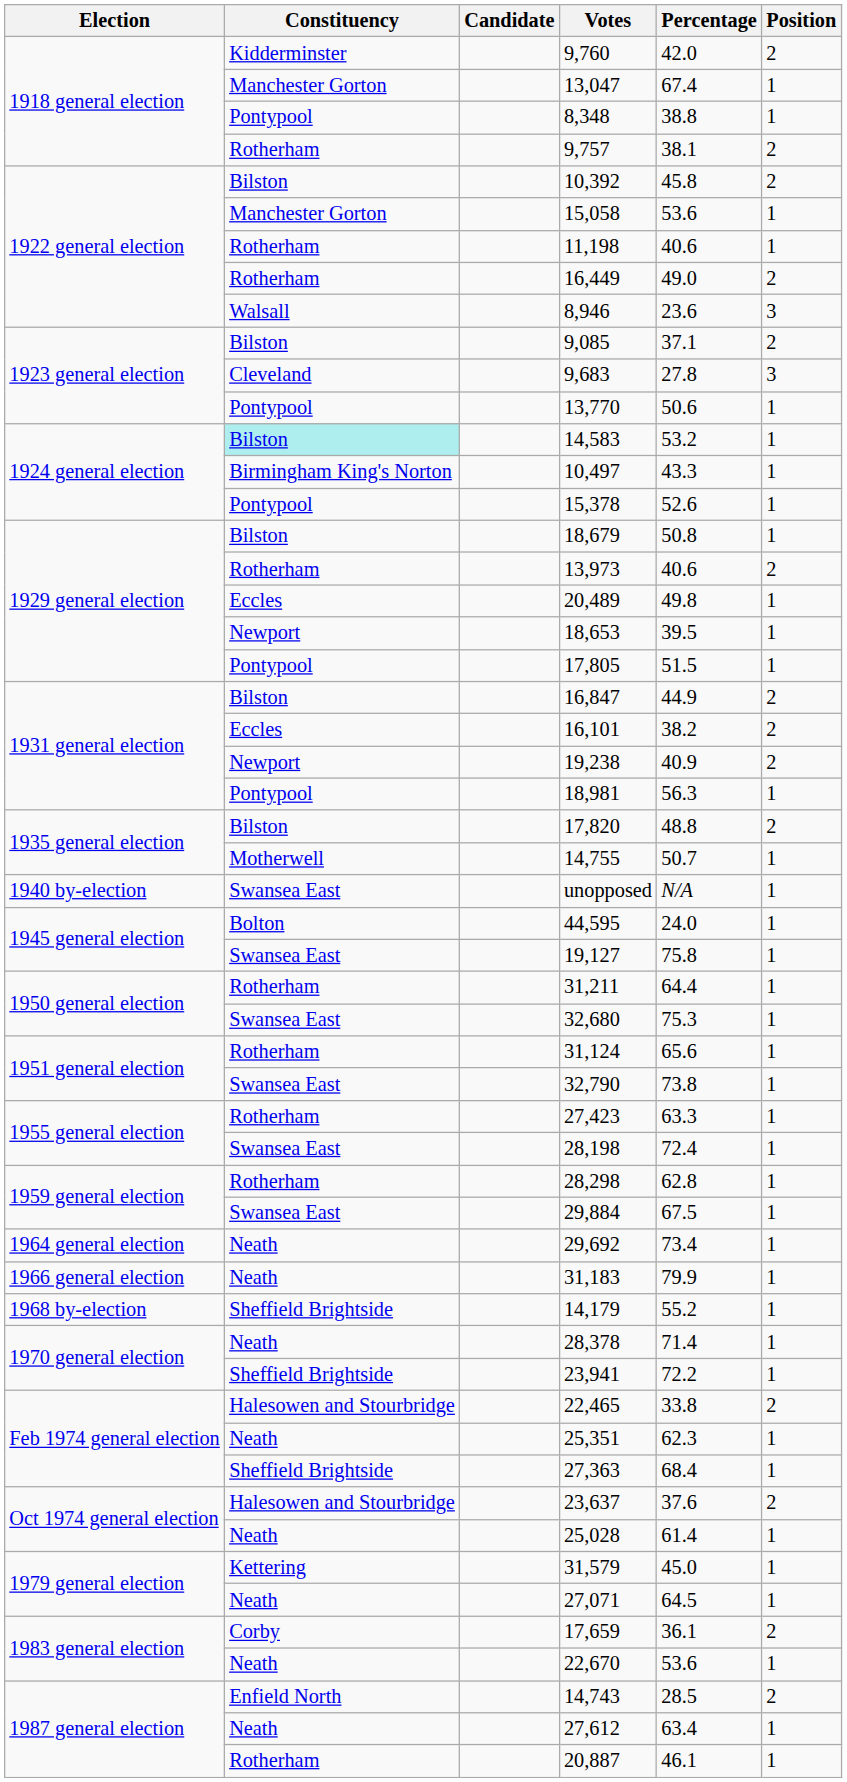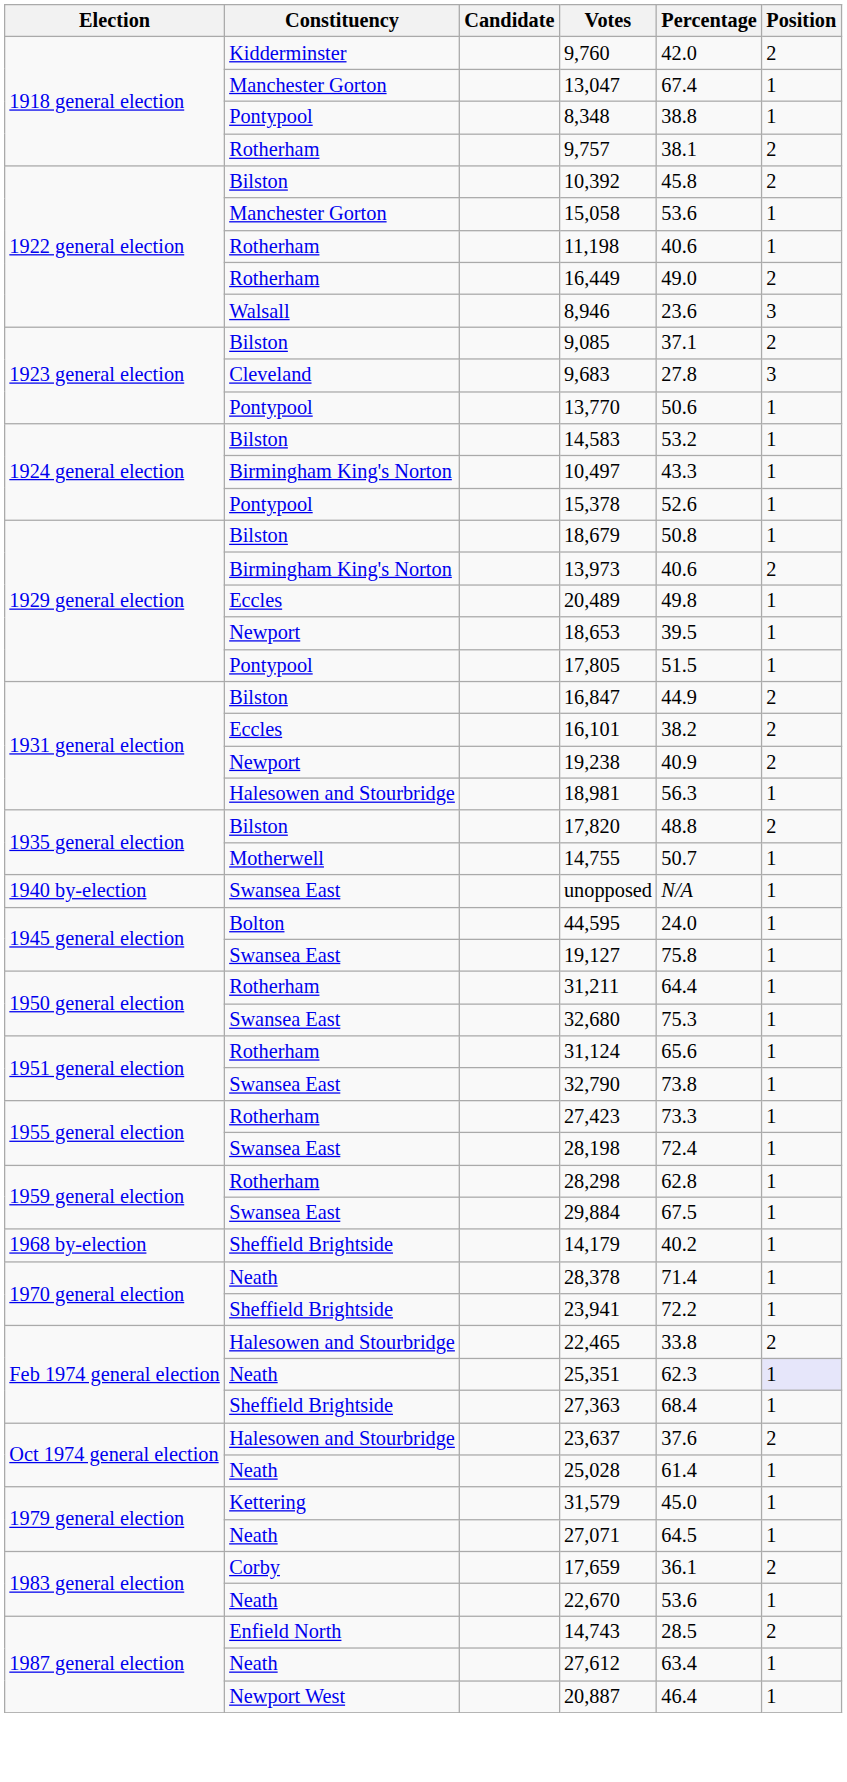14,583 | Constituency: paleturquoise background -> no background
13,973 | Constituency: Rotherham -> Birmingham King's Norton
18,981 | Constituency: Pontypool -> Halesowen and Stourbridge
27,423 | Percentage: 63.3 -> 73.3
- row: 1964 general election | Neath | 29,692 | 73.4 | 1
- row: 1966 general election | Neath | 31,183 | 79.9 | 1
14,179 | Percentage: 55.2 -> 40.2
25,351 | Position: no background -> lavender background
20,887 | Constituency: Rotherham -> Newport West
20,887 | Percentage: 46.1 -> 46.4
